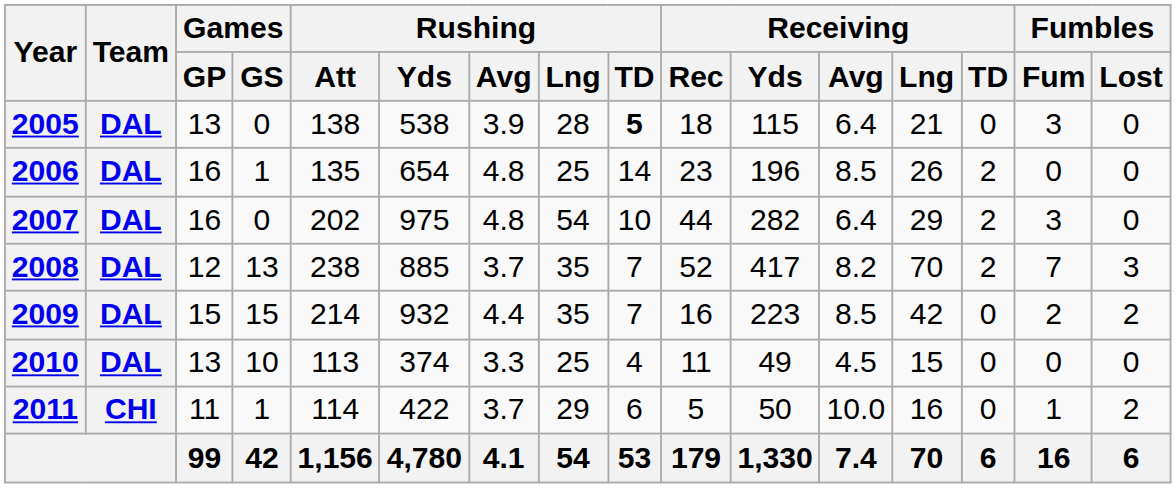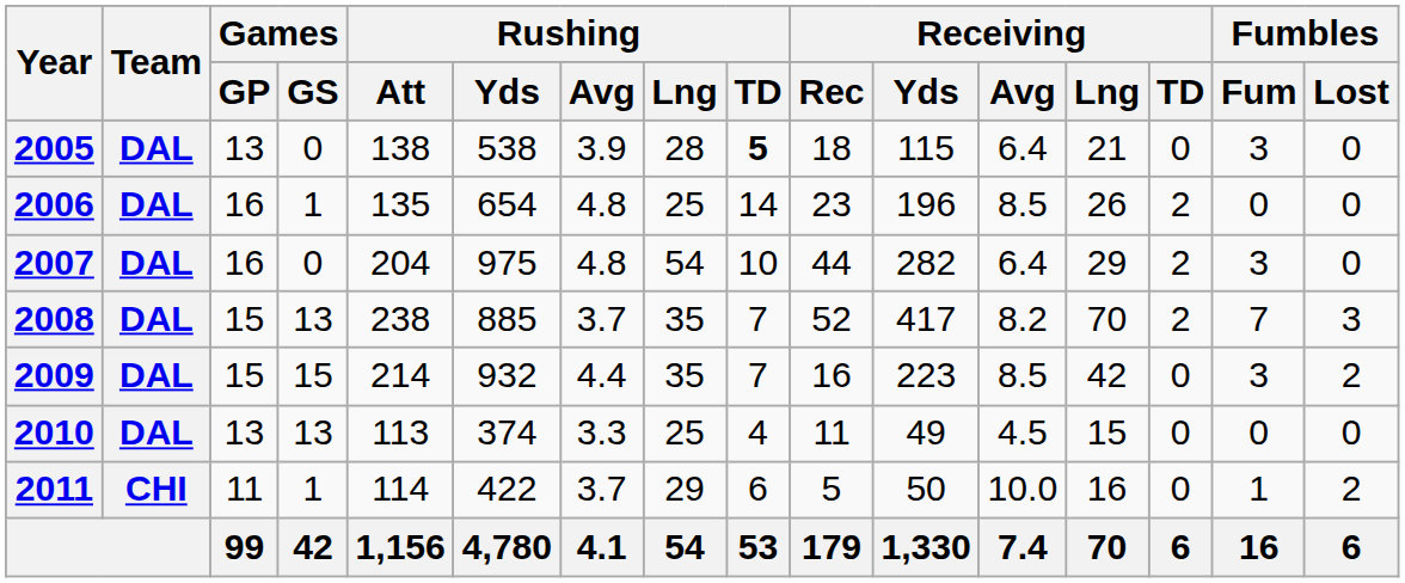2007 | Rushing / Att: 202 -> 204
2008 | Games / GP: 12 -> 15
2009 | Fumbles / Fum: 2 -> 3
2010 | Games / GS: 10 -> 13
